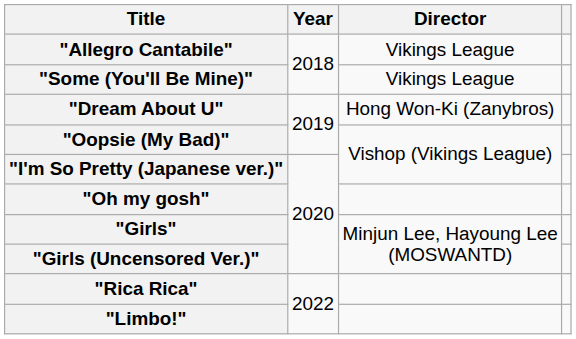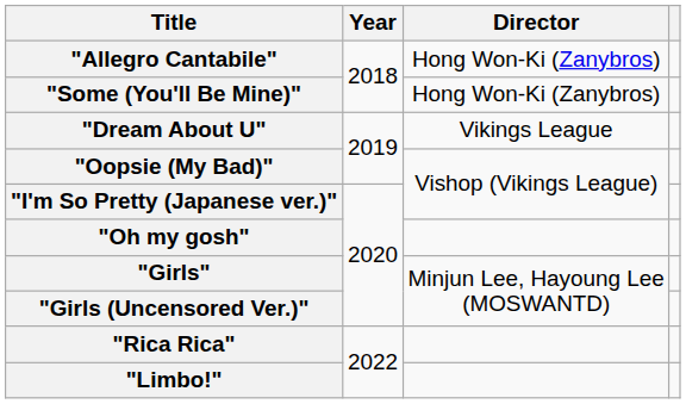"Allegro Cantabile" | Director: Vikings League -> Hong Won-Ki (Zanybros)
"Some (You'll Be Mine)" | Director: Vikings League -> Hong Won-Ki (Zanybros)
"Dream About U" | Director: Hong Won-Ki (Zanybros) -> Vikings League
